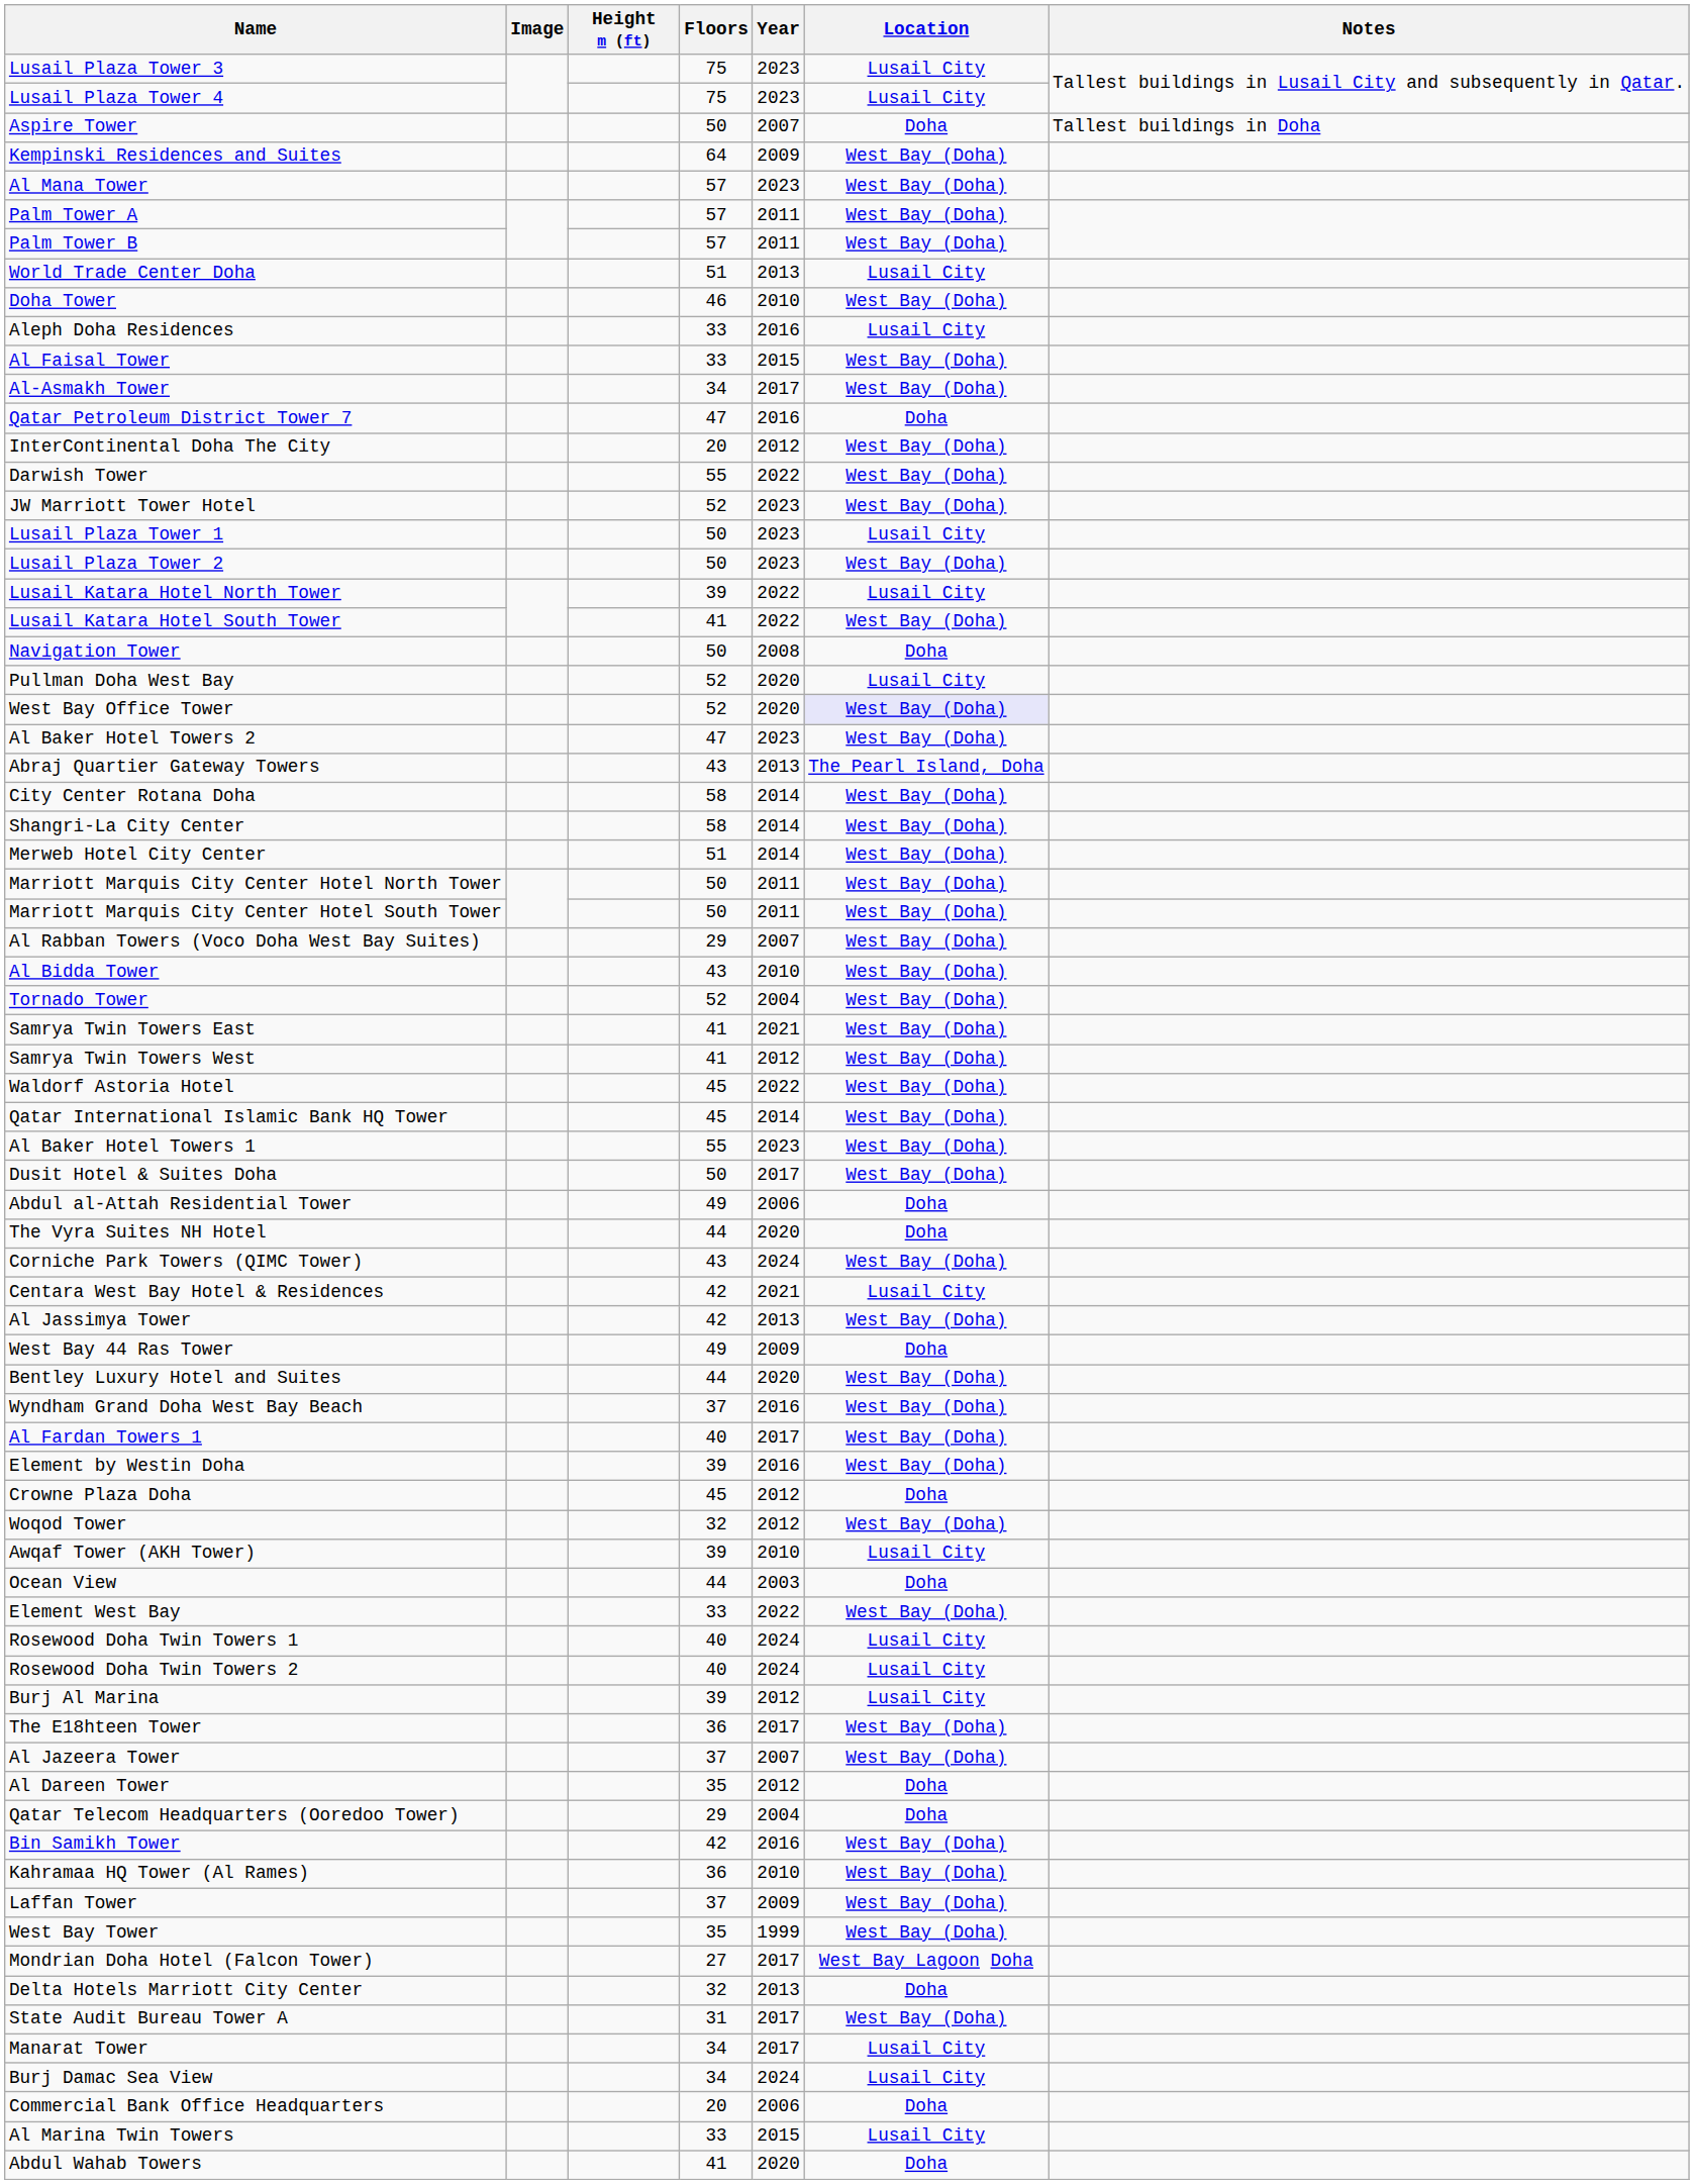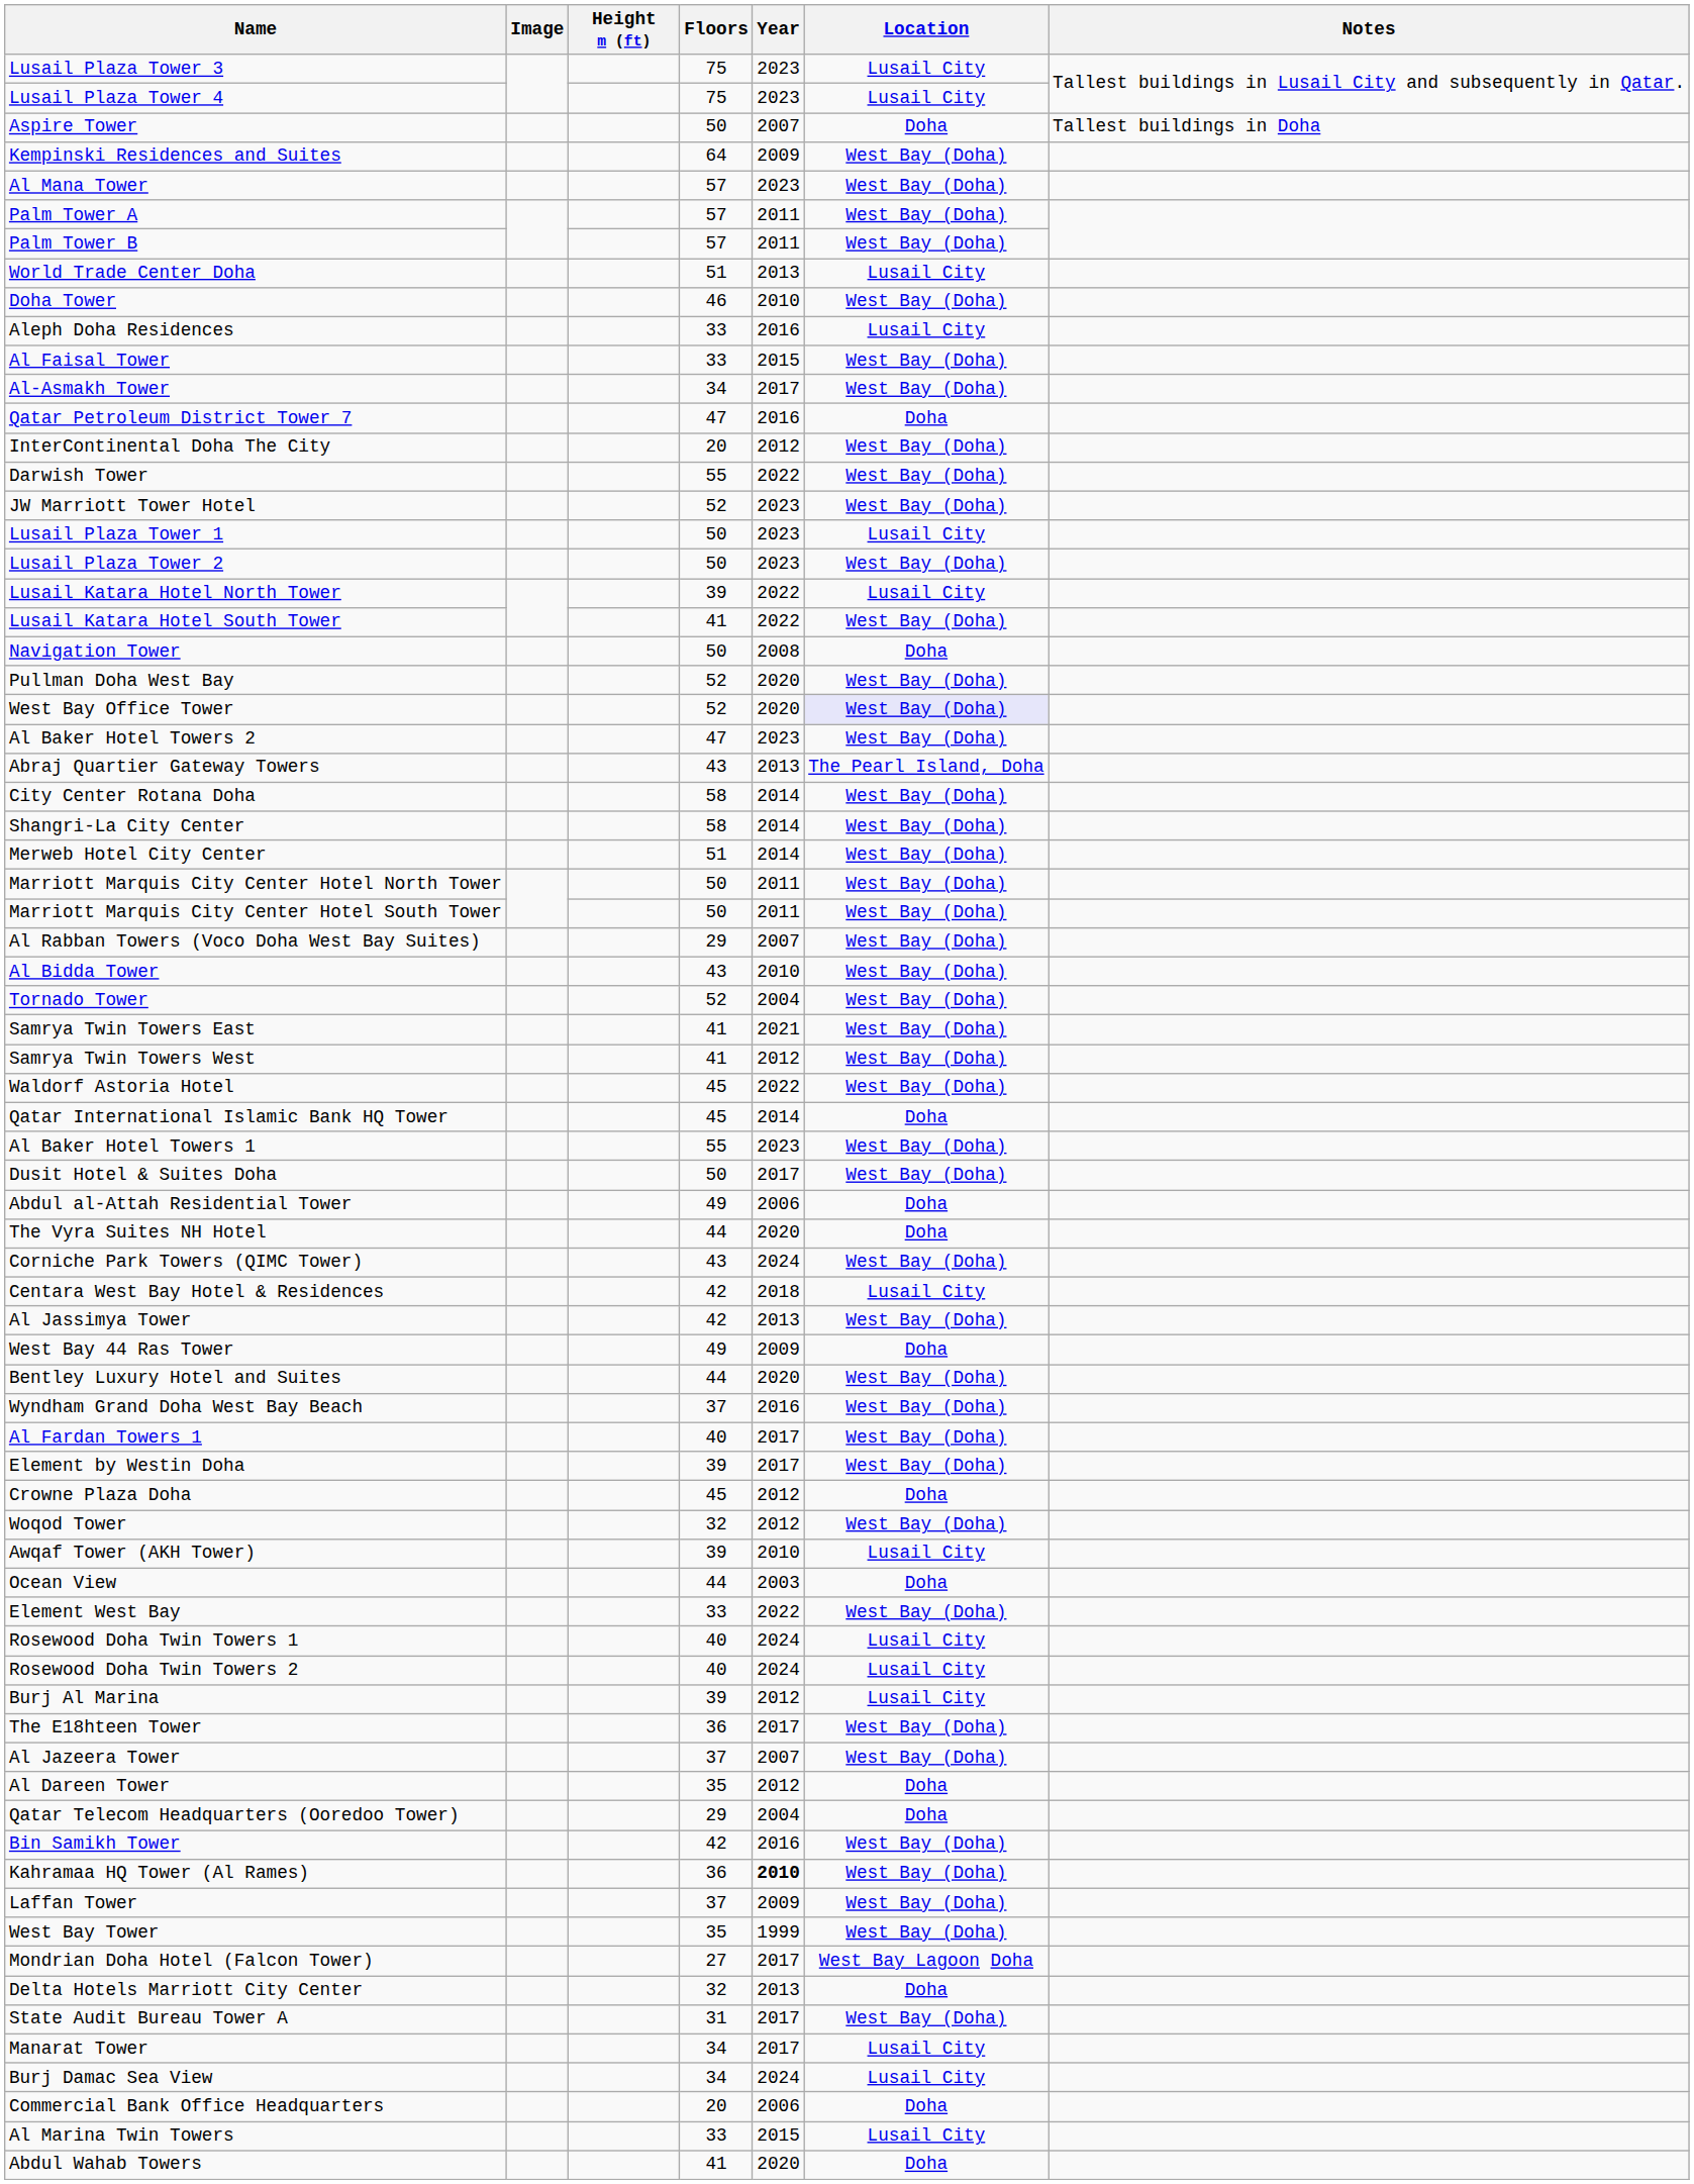Pullman Doha West Bay | Location: Lusail City -> West Bay (Doha)
Qatar International Islamic Bank HQ Tower | Location: West Bay (Doha) -> Doha
Centara West Bay Hotel & Residences | Year: 2021 -> 2018
Element by Westin Doha | Year: 2016 -> 2017
Kahramaa HQ Tower (Al Rames) | Year: normal -> bold
